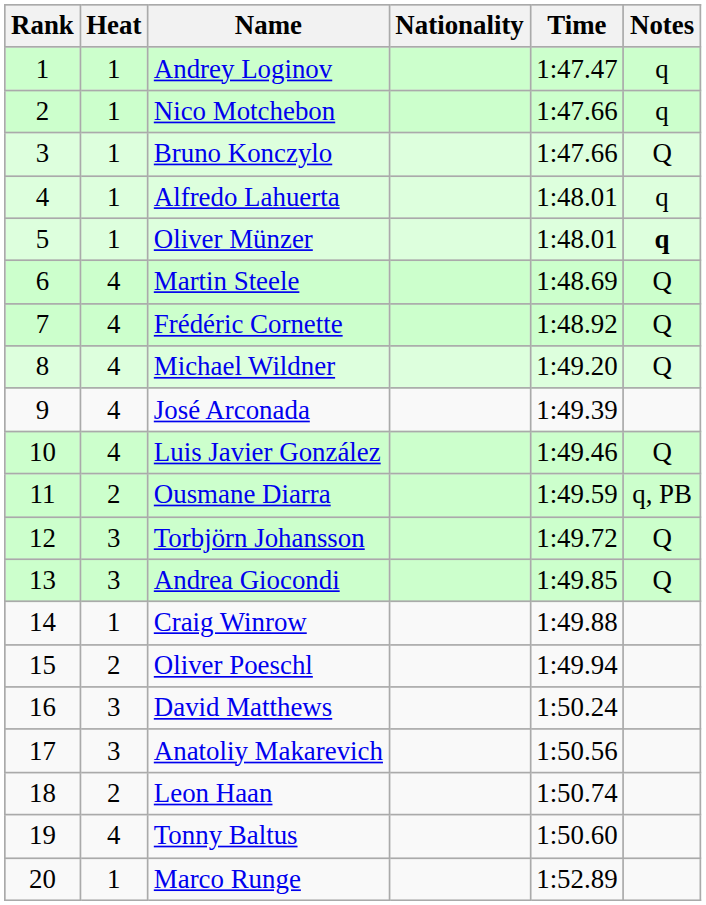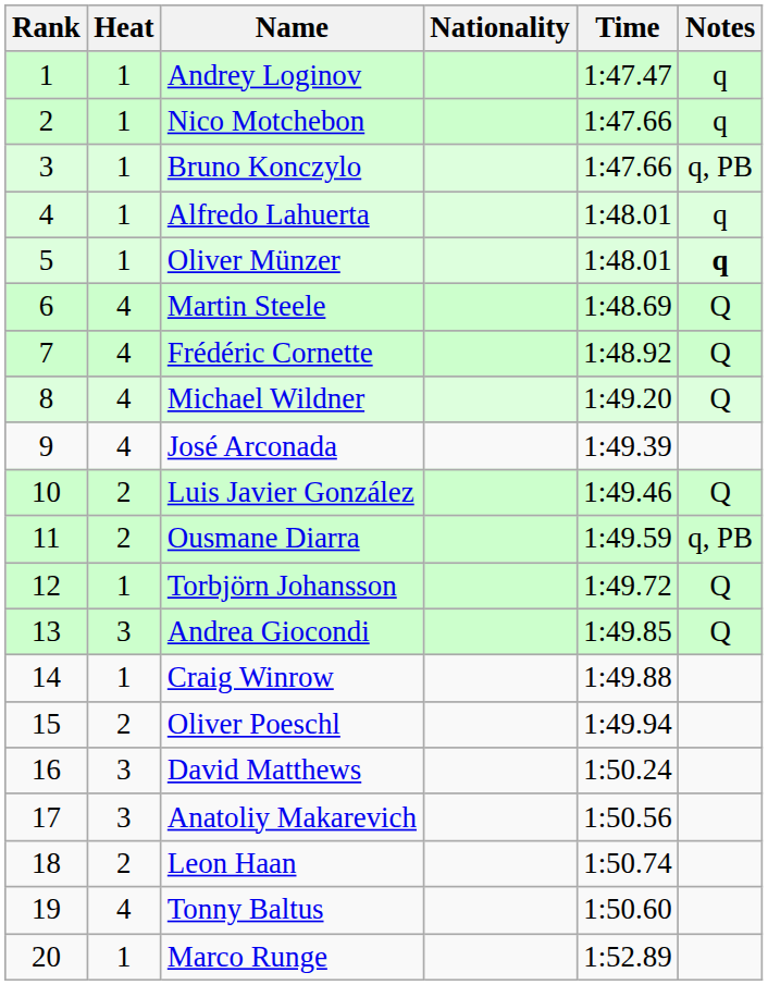Bruno Konczylo | Notes: Q -> q, PB
Luis Javier González | Heat: 4 -> 2
Torbjörn Johansson | Heat: 3 -> 1
